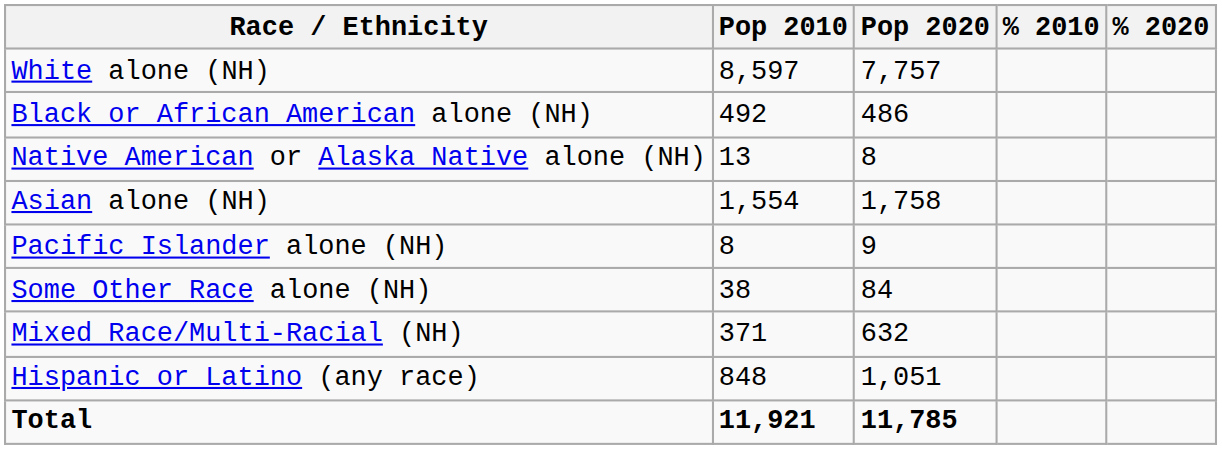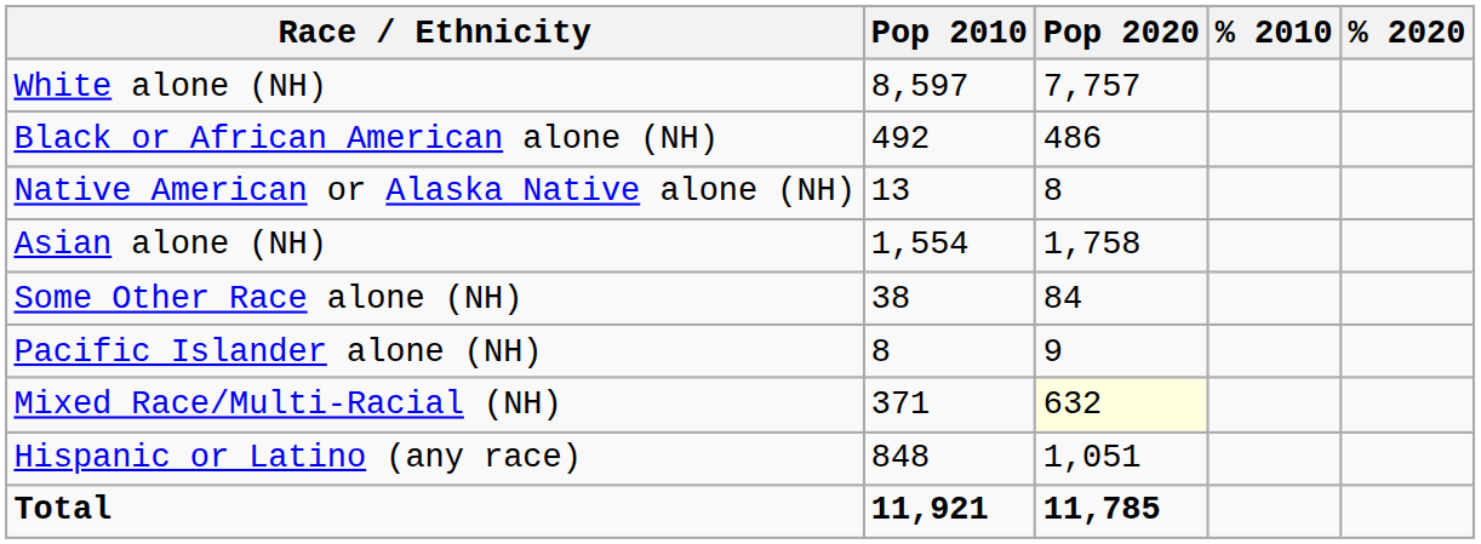rows swapped: Pacific Islander alone (NH) <-> Some Other Race alone (NH)
Mixed Race/Multi-Racial (NH) | Pop 2020: no background -> lightyellow background
